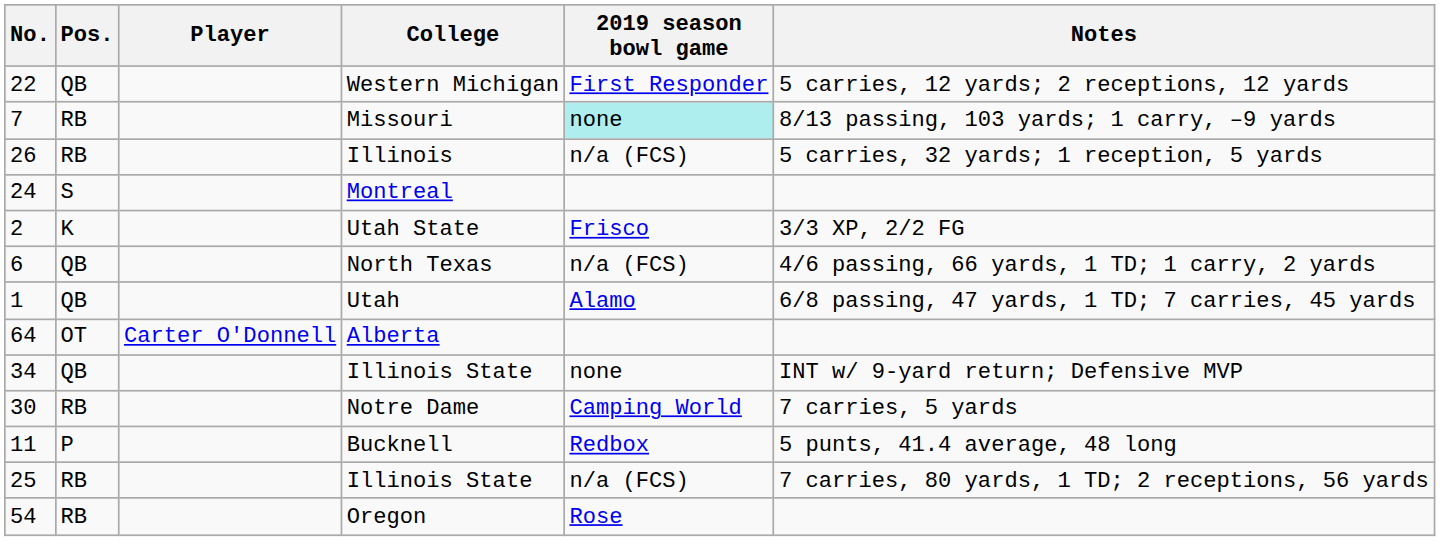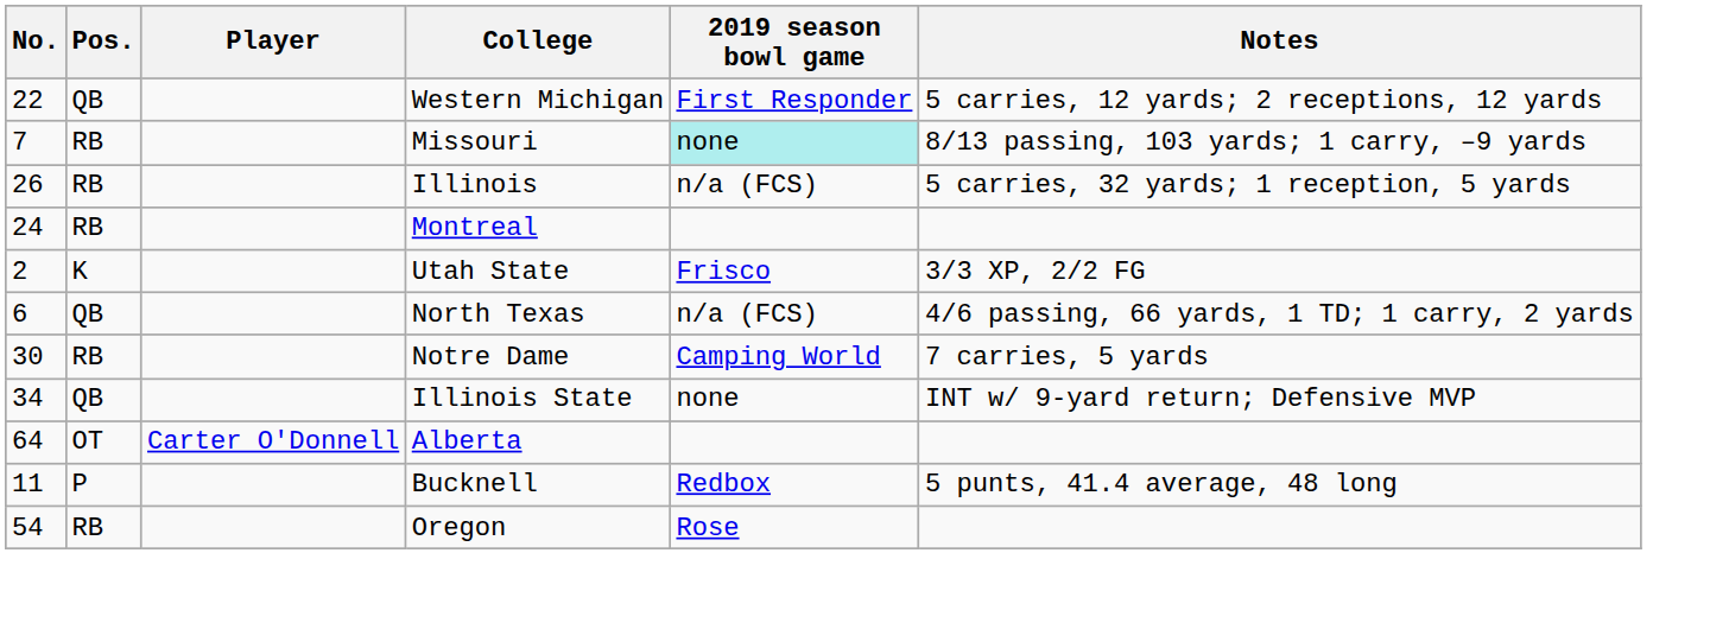Montreal | Pos.: S -> RB
- row: 1 | QB | Utah | Alamo | 6/8 passing, 47 yards, 1 TD; 7 carries, 45 yards
rows swapped: Notre Dame <-> Alberta
- row: 25 | RB | Illinois State | n/a (FCS) | 7 carries, 80 yards, 1 TD; 2 receptions, 56 yards
